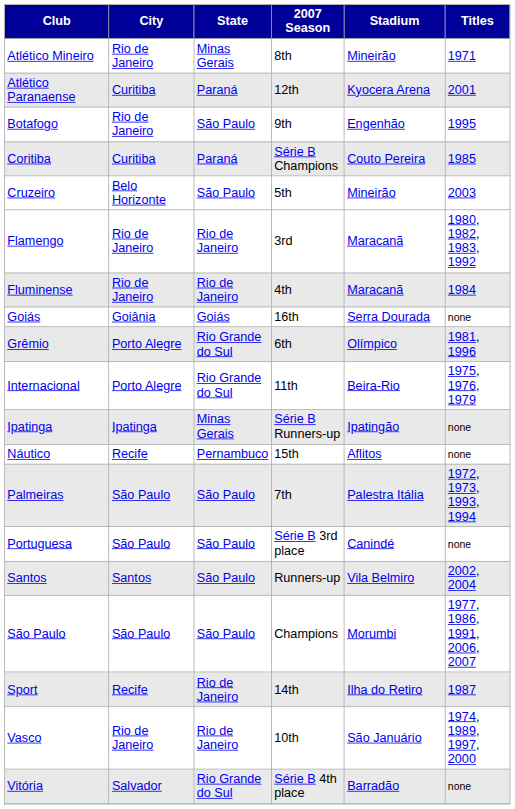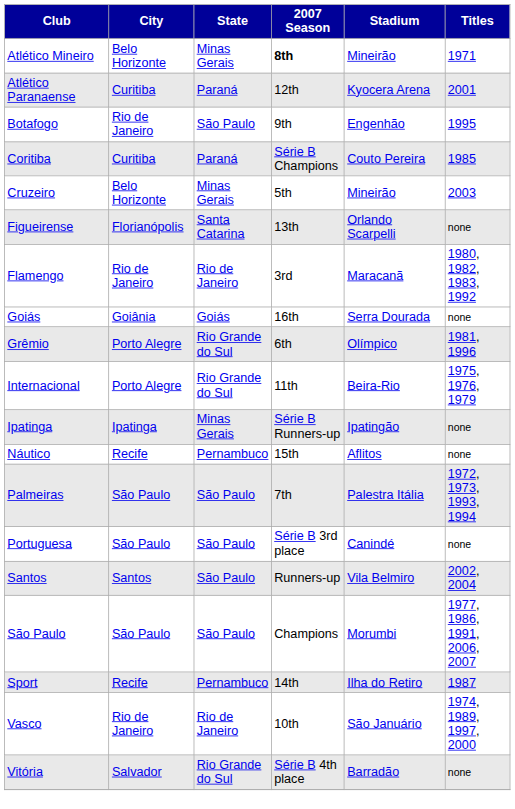Atlético Mineiro | City: Rio de Janeiro -> Belo Horizonte
Atlético Mineiro | 2007 Season: normal -> bold
Cruzeiro | State: São Paulo -> Minas Gerais
+ row: Figueirense | Florianópolis | Santa Catarina | 13th | Orlando Scarpelli | none
- row: Fluminense | Rio de Janeiro | Rio de Janeiro | 4th | Maracanã | 1984
Sport | State: Rio de Janeiro -> Pernambuco
